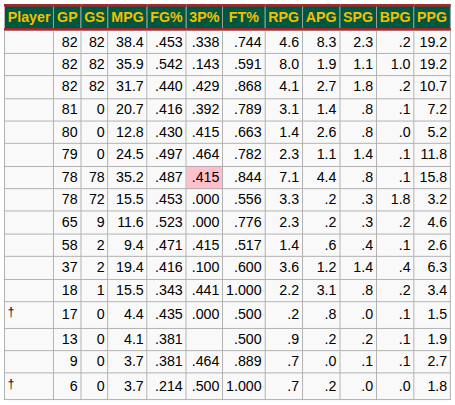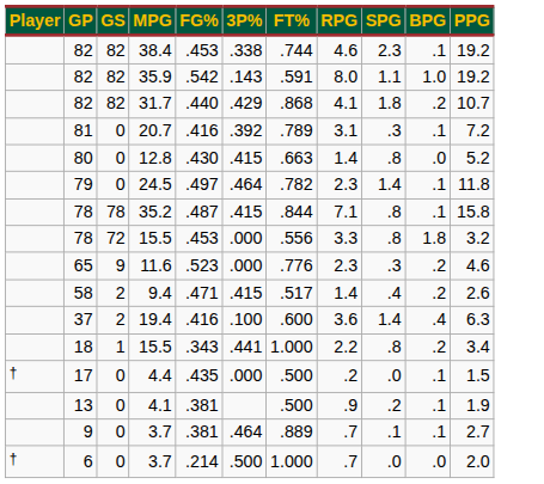- column: APG | 8.3 | 1.9 | 2.7 | 1.4 | 2.6 | 1.1 | 4.4 | .2 | .2 | .6 | 1.2 | 3.1 | .8 | .2 | .0 | .2
38.4 | BPG: .2 -> .1
20.7 | SPG: .8 -> .3
35.2 | 3P%: pink background -> no background
78 / 15.5 | SPG: .3 -> .8
9.4 | BPG: .1 -> .2
6 / 3.7 | PPG: 1.8 -> 2.0
